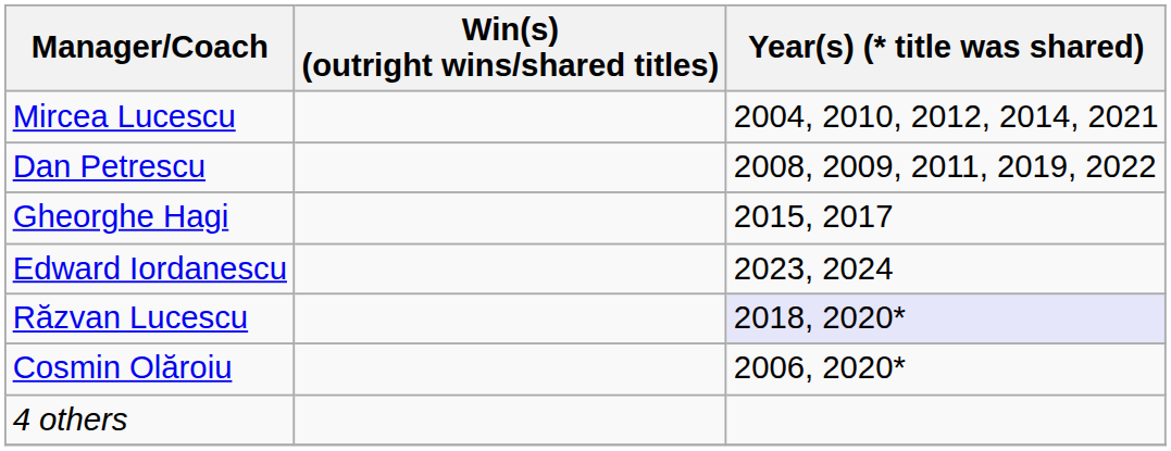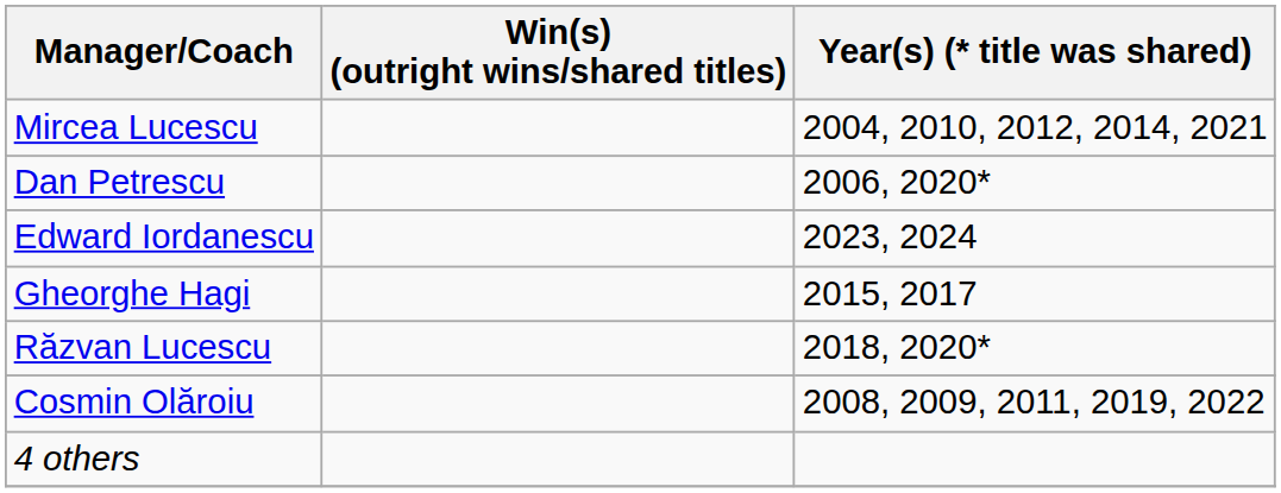Dan Petrescu | Year(s) (* title was shared): 2008, 2009, 2011, 2019, 2022 -> 2006, 2020*
rows swapped: Gheorghe Hagi <-> Edward Iordanescu
Răzvan Lucescu | Year(s) (* title was shared): lavender background -> no background
Cosmin Olăroiu | Year(s) (* title was shared): 2006, 2020* -> 2008, 2009, 2011, 2019, 2022
